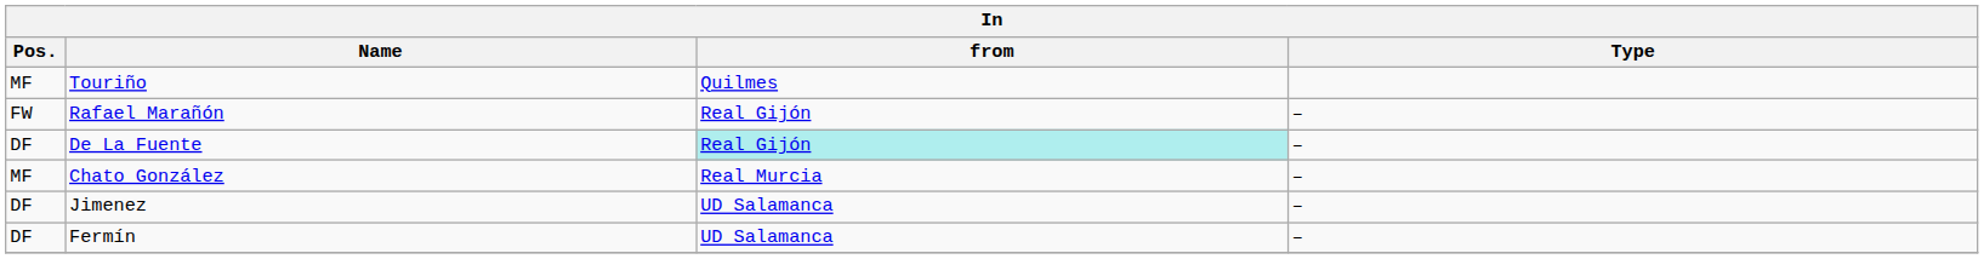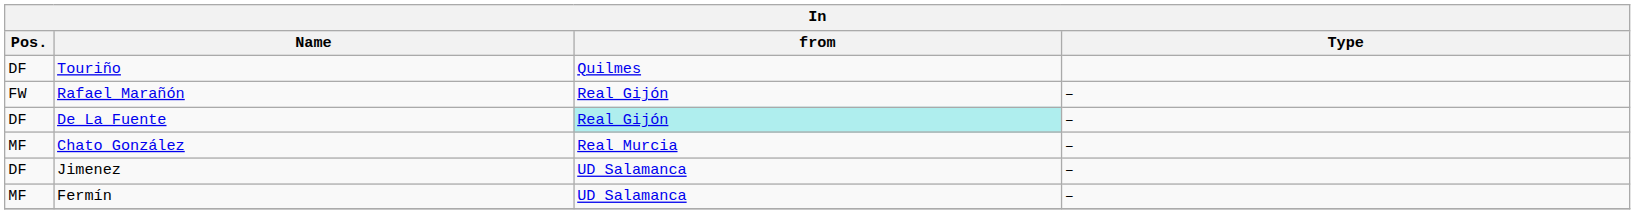Touriño | Pos.: MF -> DF
Fermín | Pos.: DF -> MF
